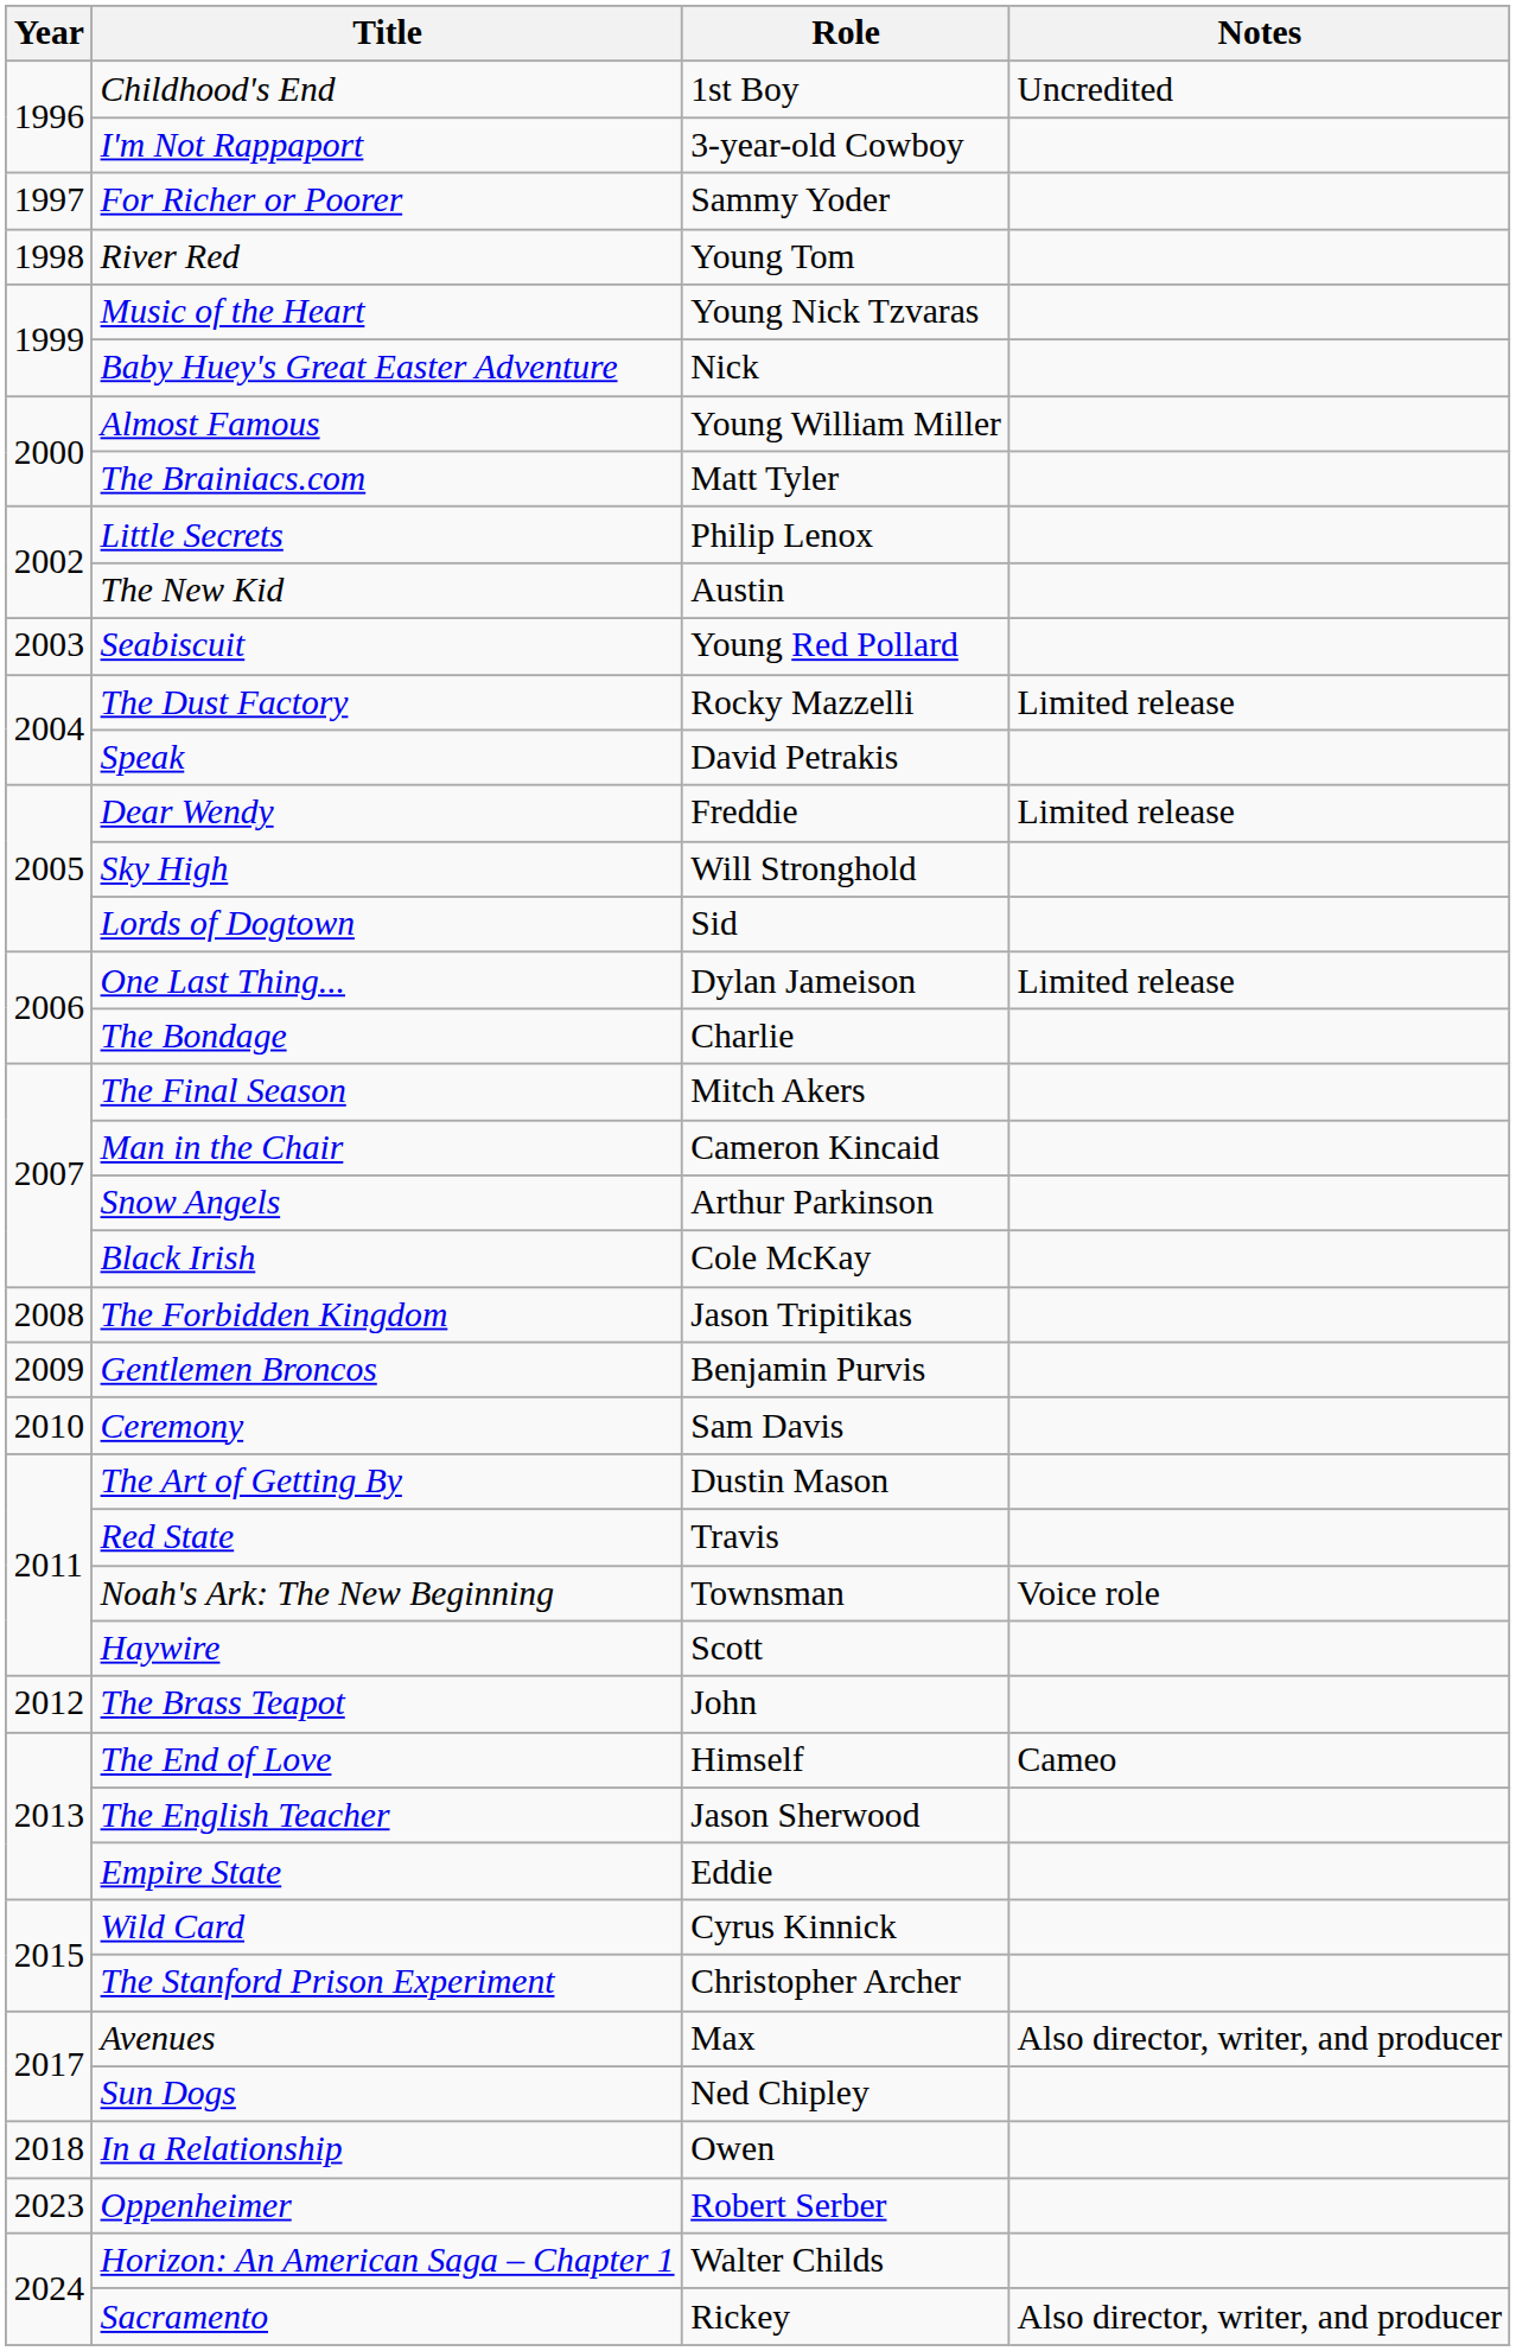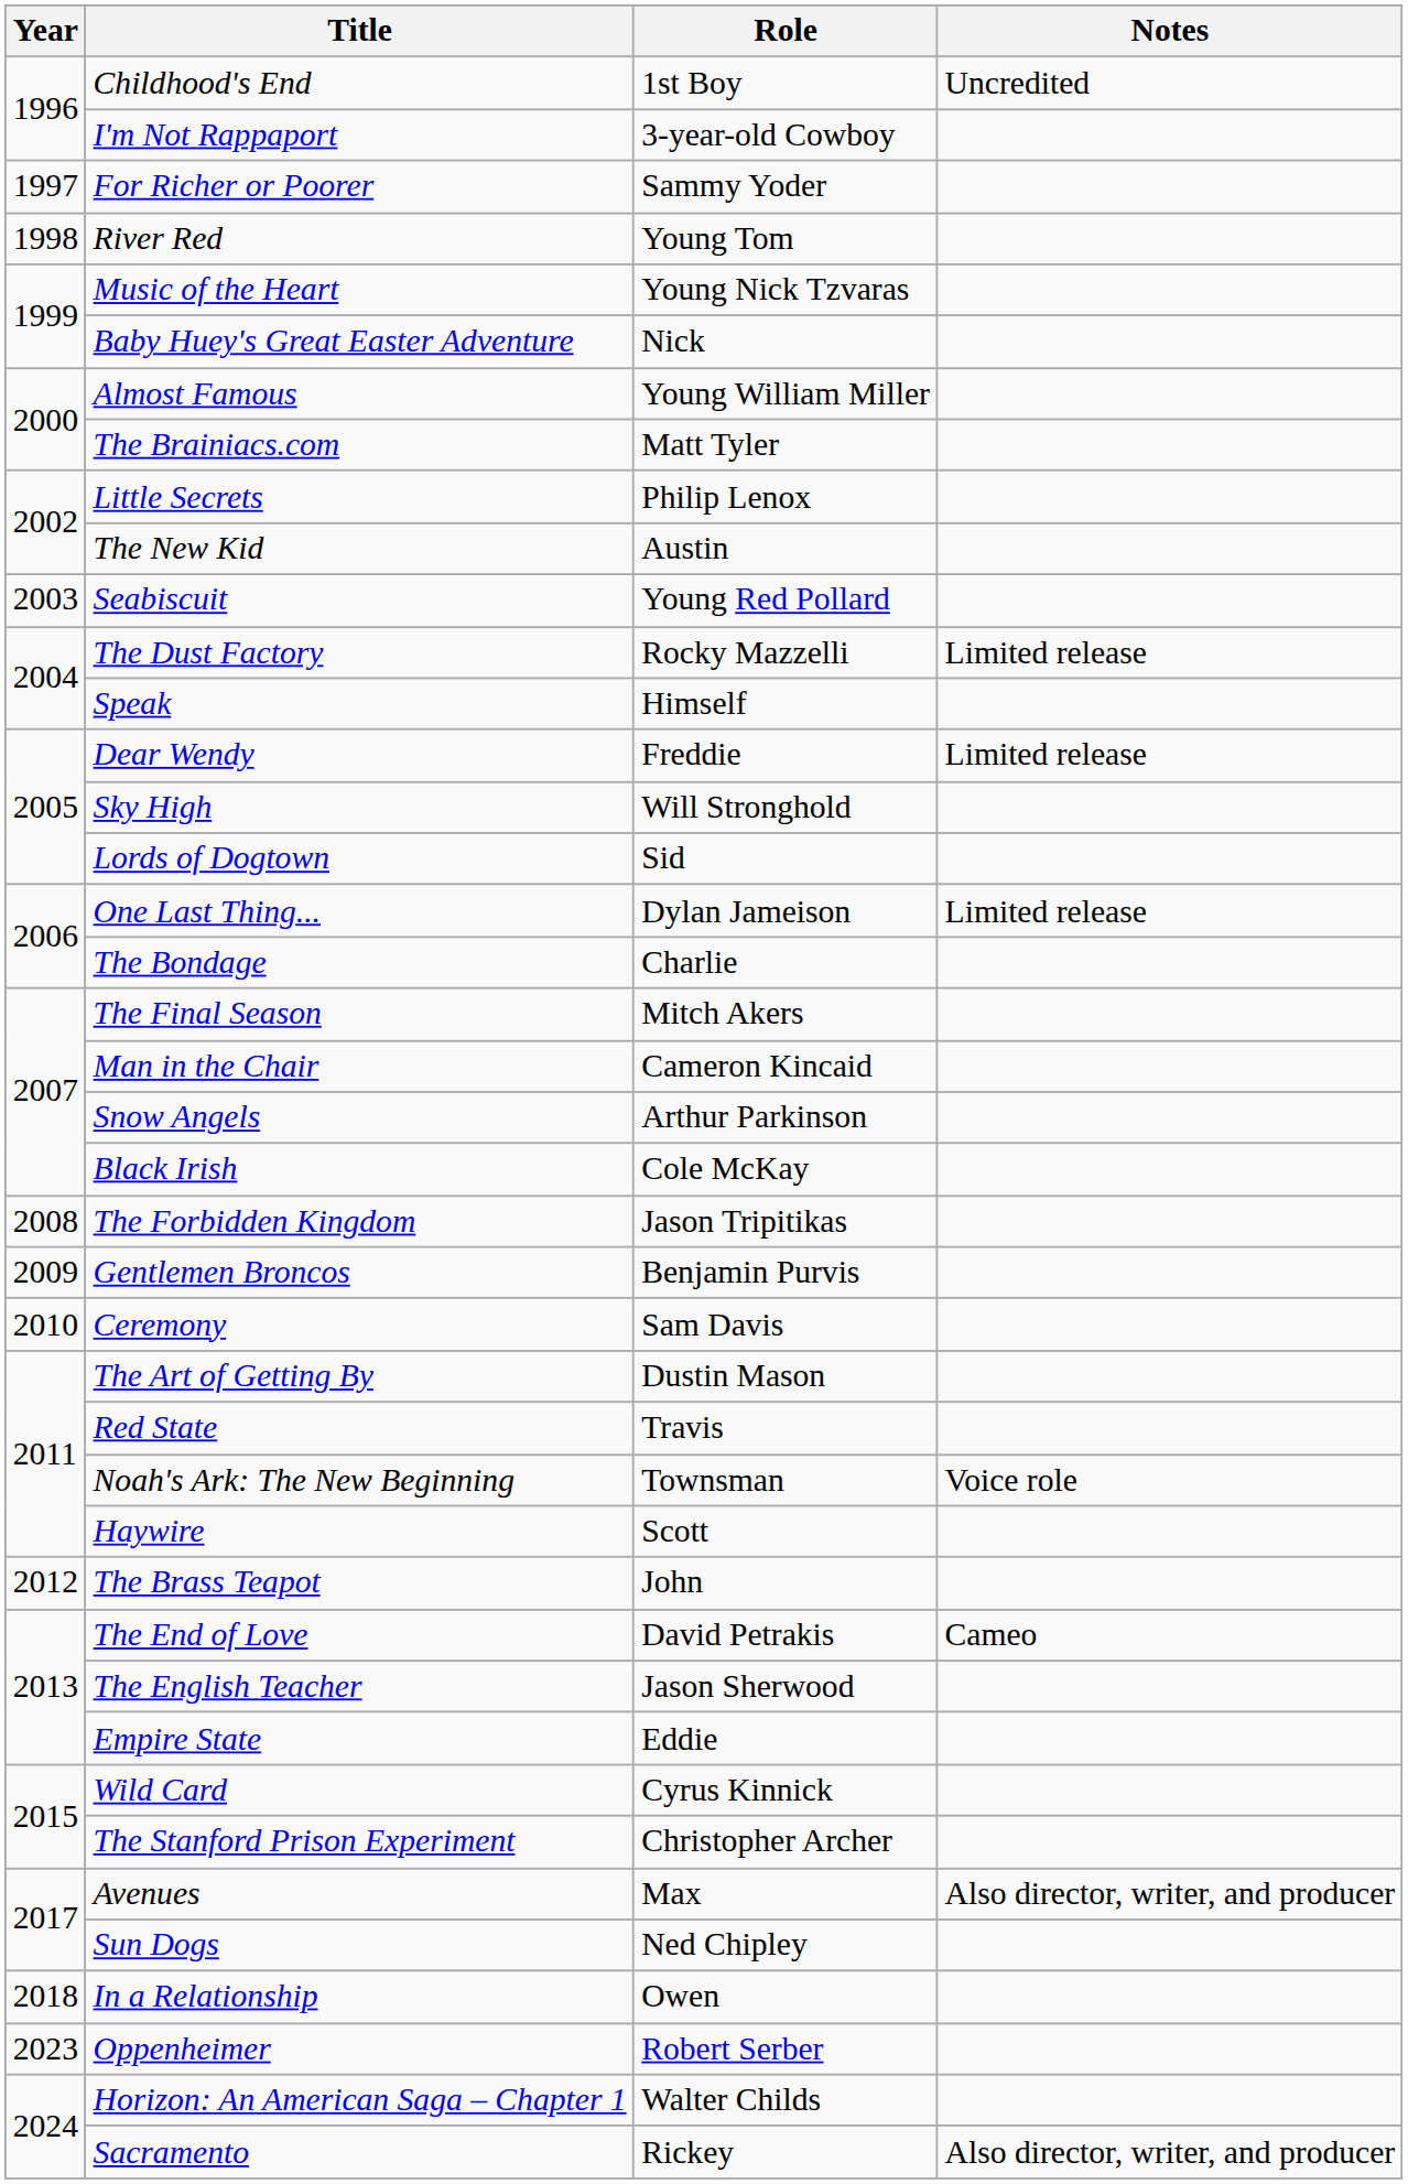Speak | Role: David Petrakis -> Himself
The End of Love | Role: Himself -> David Petrakis
